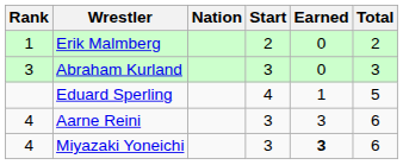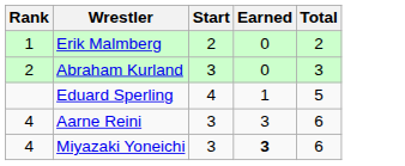- column: Nation
Abraham Kurland | Rank: 3 -> 2
